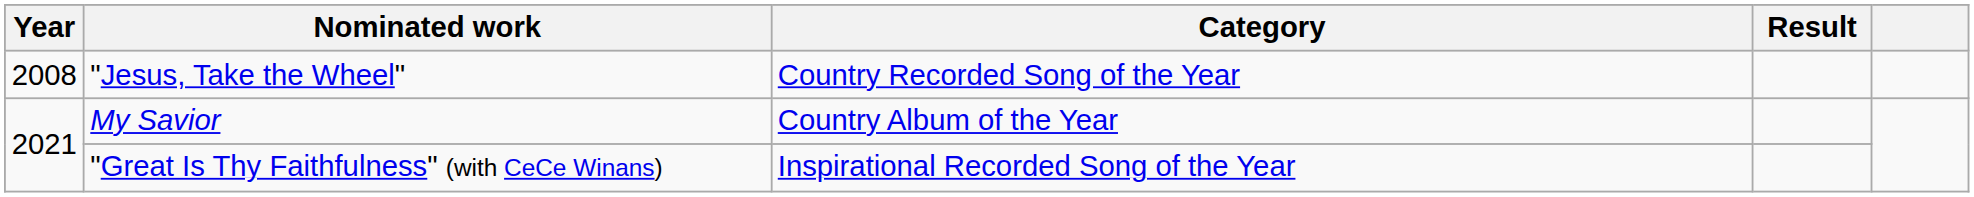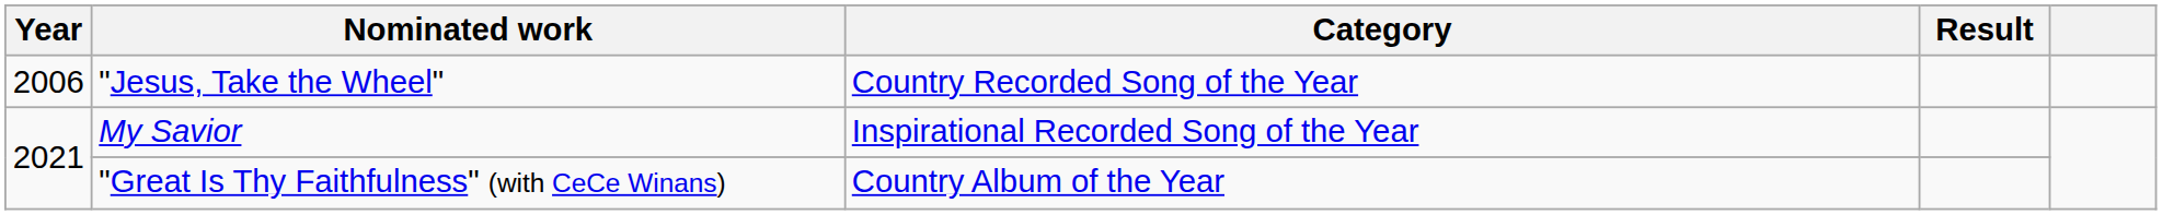"Jesus, Take the Wheel" | Year: 2008 -> 2006
My Savior | Category: Country Album of the Year -> Inspirational Recorded Song of the Year
"Great Is Thy Faithfulness" (with CeCe Winans) | Category: Inspirational Recorded Song of the Year -> Country Album of the Year
